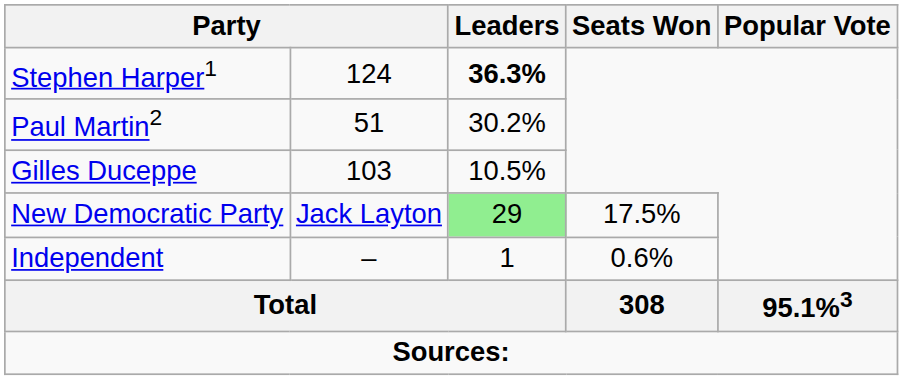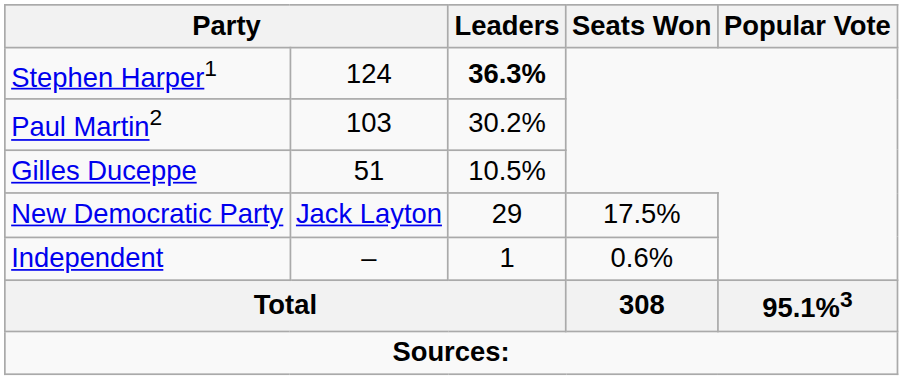Paul Martin2 | column 2: 51 -> 103
Gilles Duceppe | column 2: 103 -> 51
New Democratic Party | Leaders: lightgreen background -> no background
